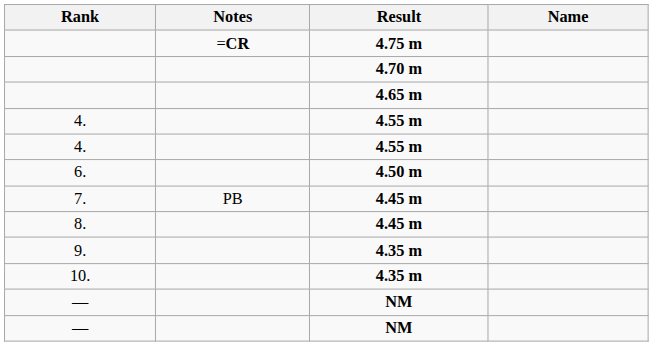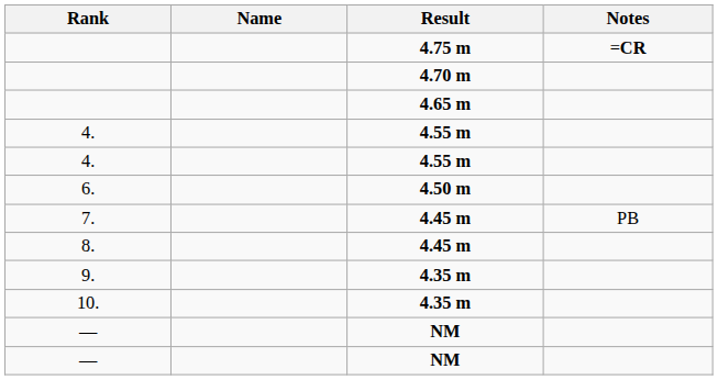columns swapped: Name <-> Notes
